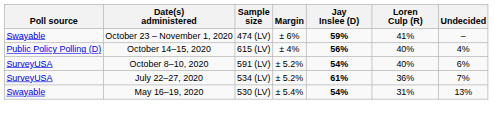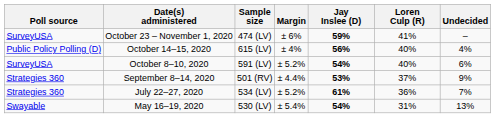October 23 – November 1, 2020 | Poll source: Swayable -> SurveyUSA
+ row: Strategies 360 | September 8–14, 2020 | 501 (RV) | ± 4.4% | 53% | 37% | 9%
July 22–27, 2020 | Poll source: SurveyUSA -> Strategies 360
